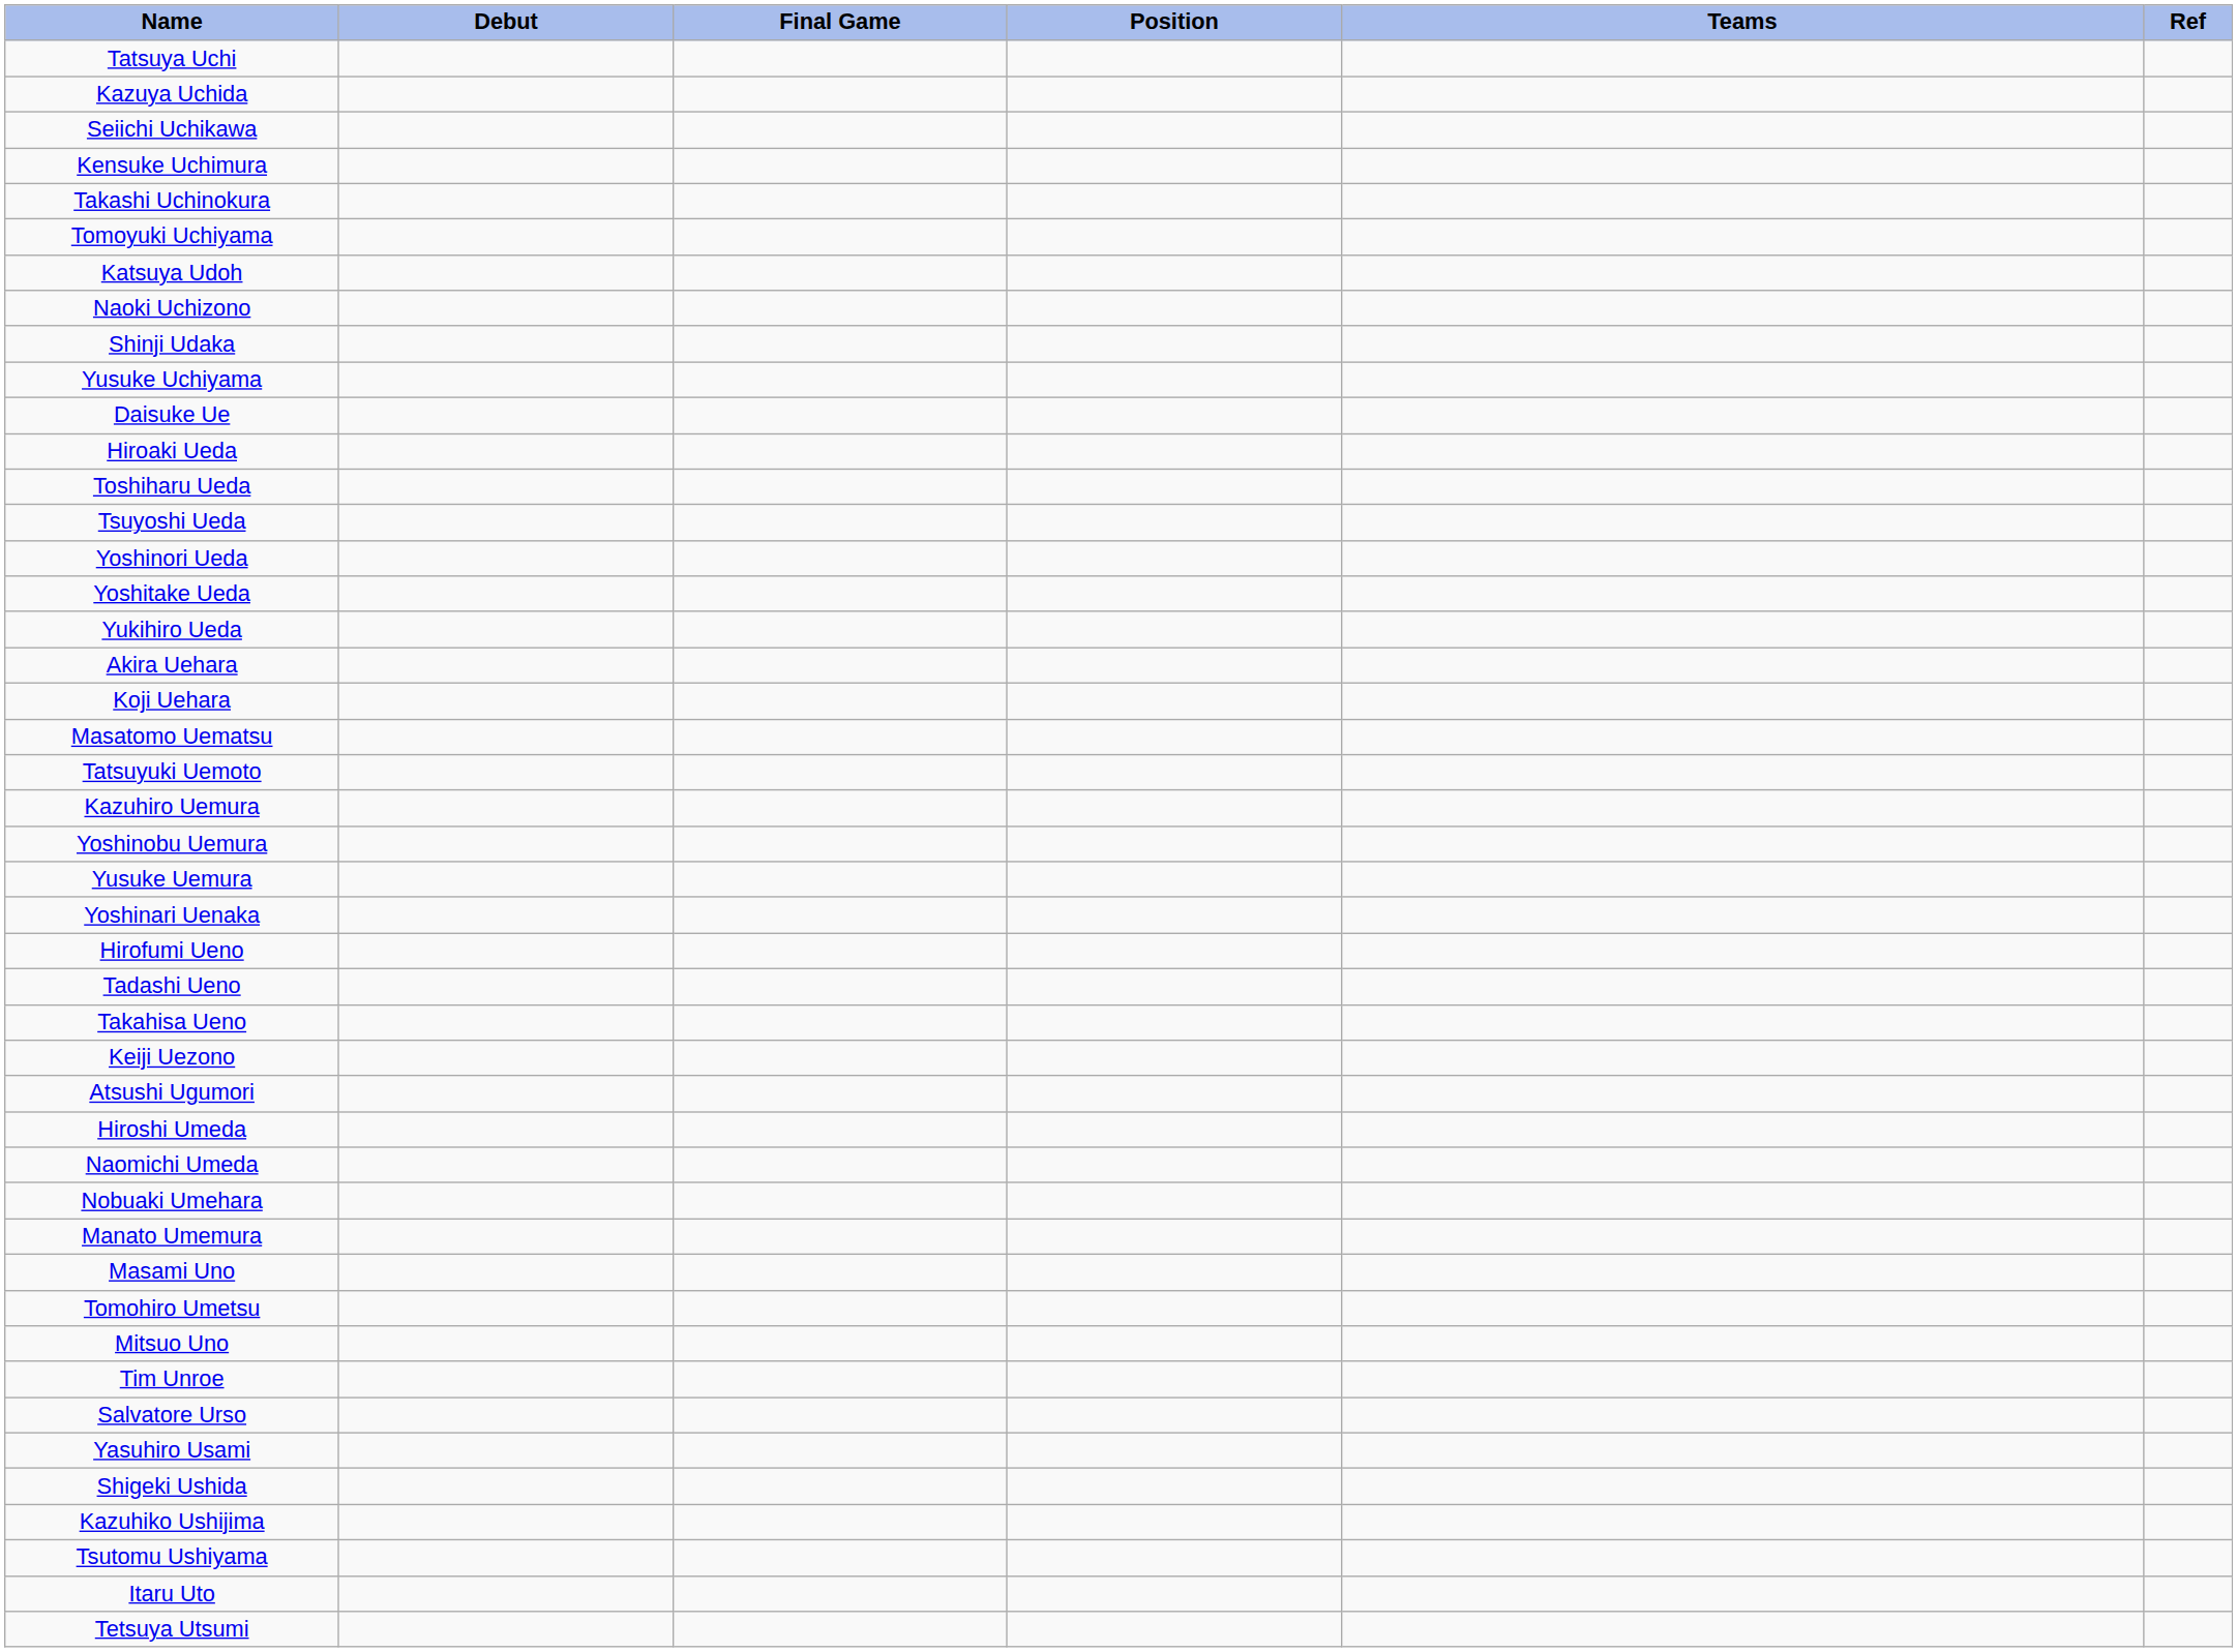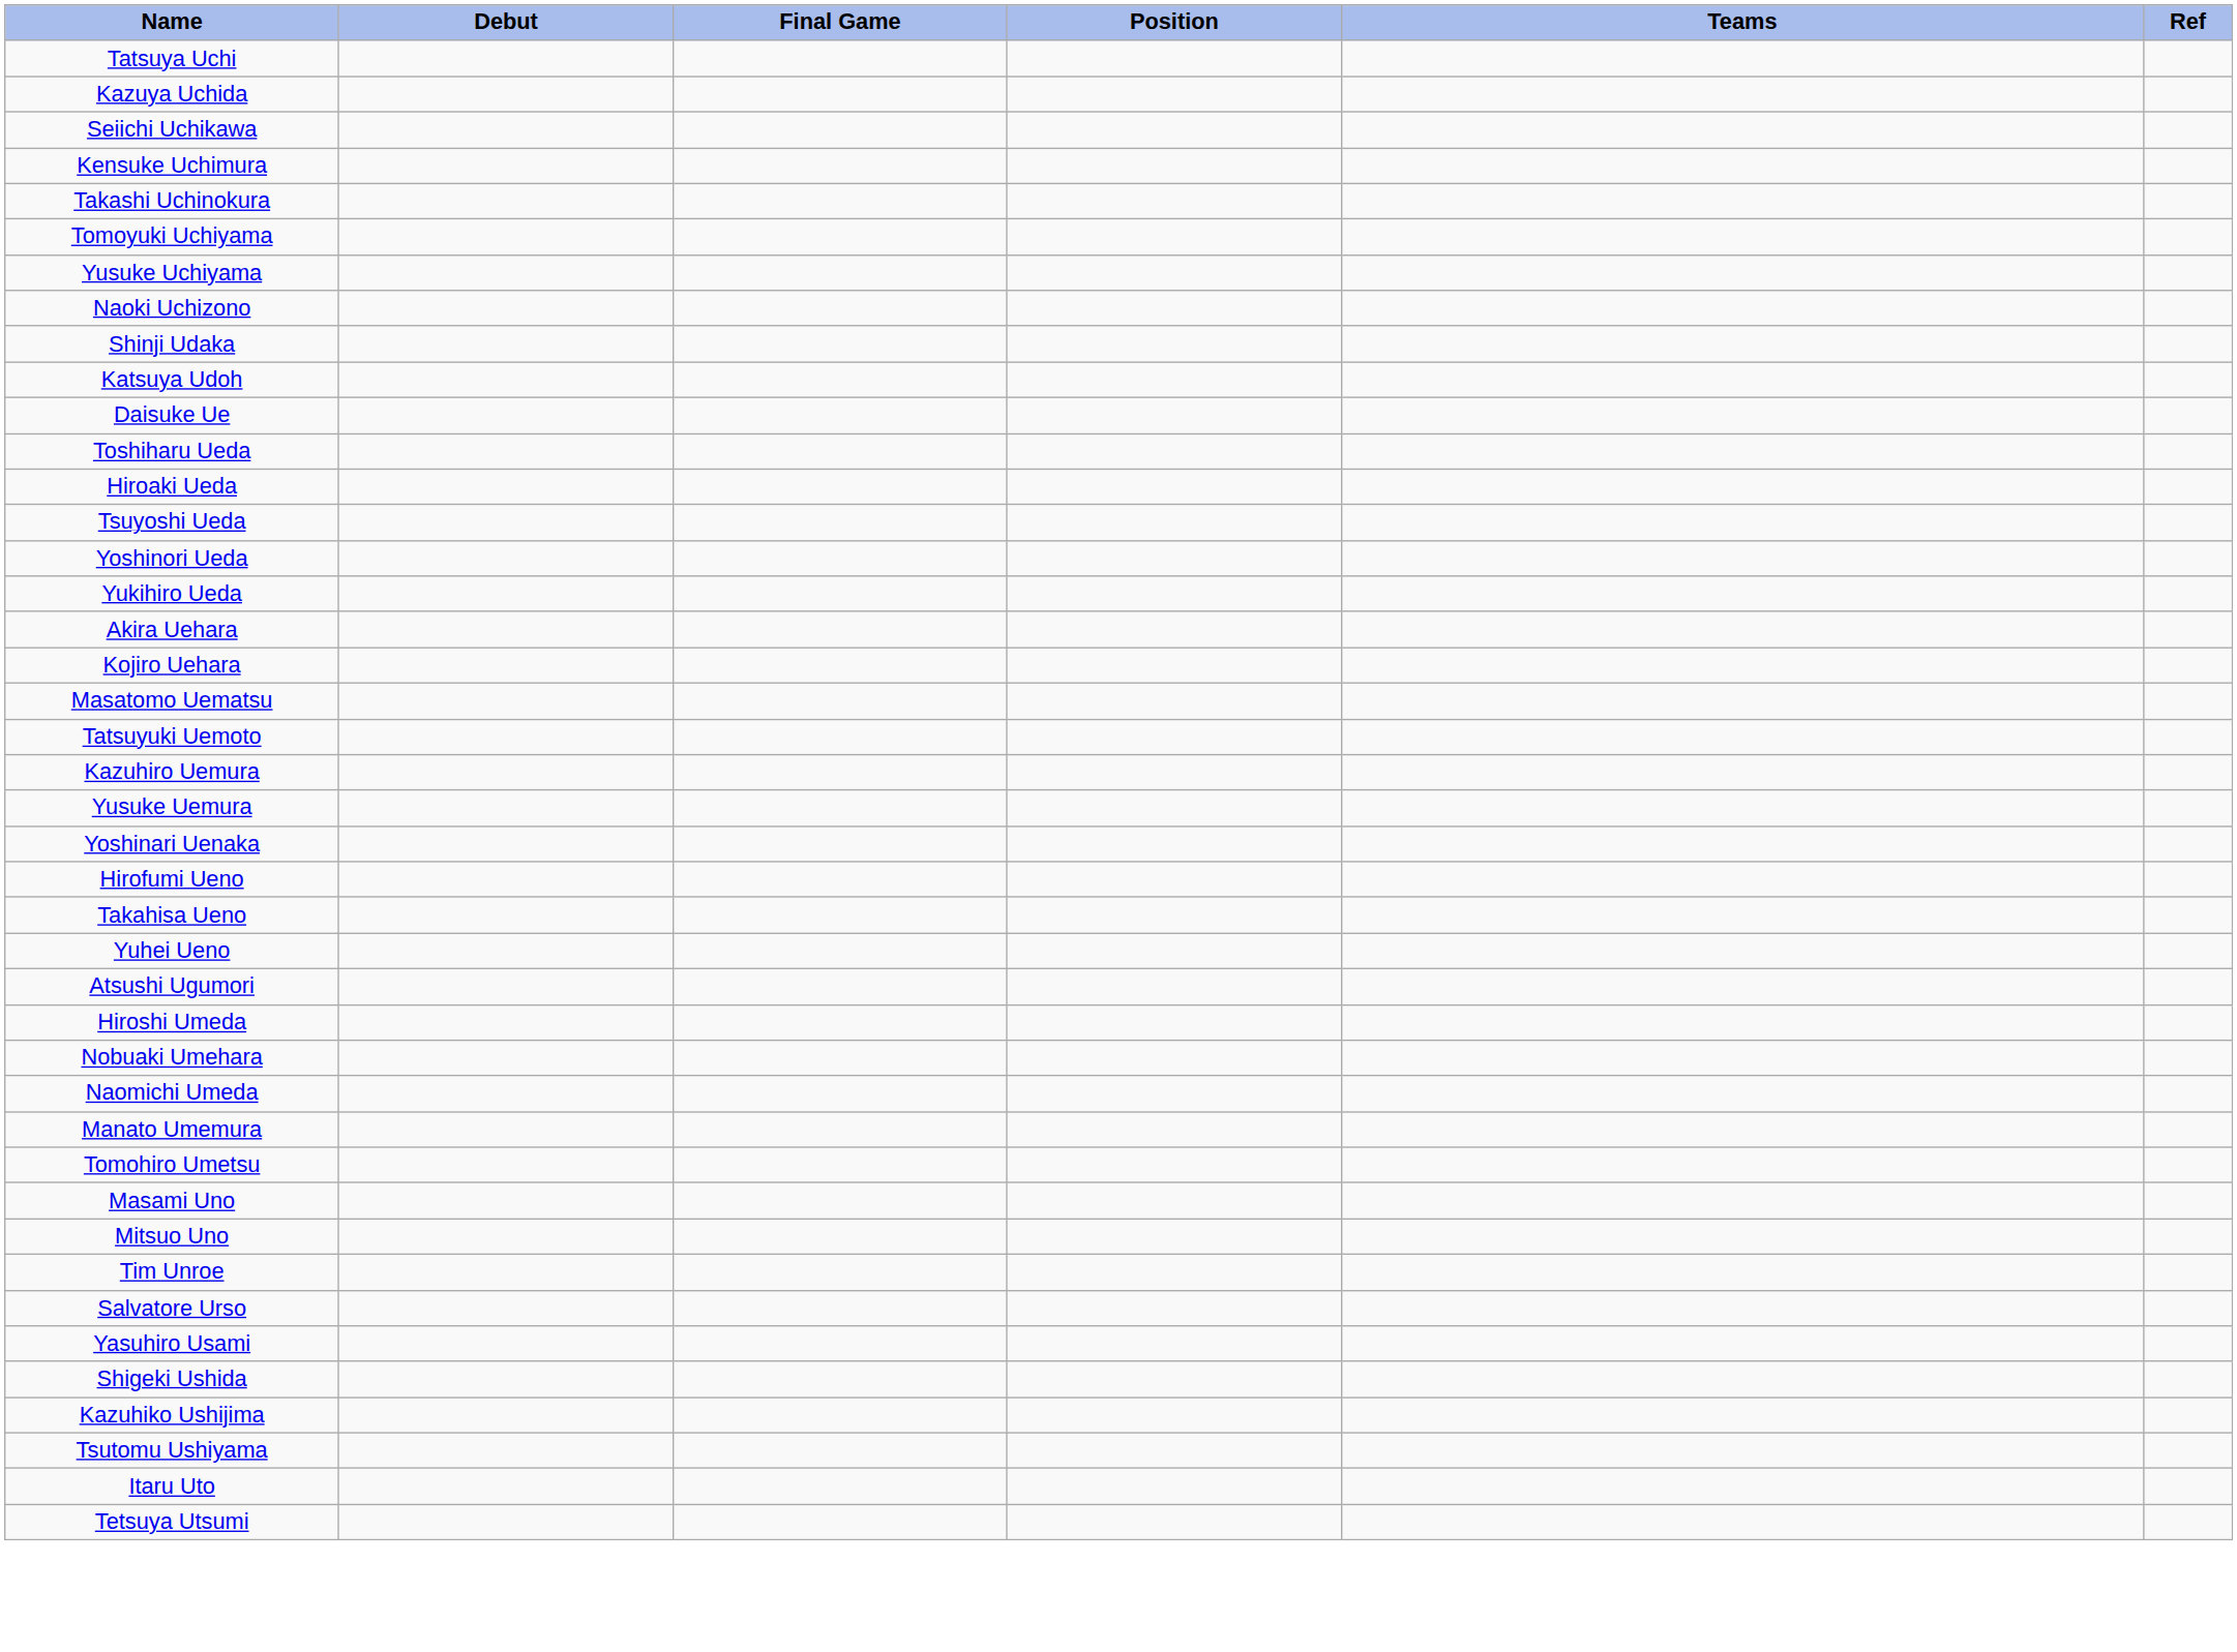rows swapped: Yusuke Uchiyama <-> Katsuya Udoh
rows swapped: Hiroaki Ueda <-> Toshiharu Ueda
- row: Yoshitake Ueda
- row: Koji Uehara
+ row: Kojiro Uehara
- row: Yoshinobu Uemura
- row: Tadashi Ueno
+ row: Yuhei Ueno
- row: Keiji Uezono
rows swapped: Naomichi Umeda <-> Nobuaki Umehara
rows swapped: Tomohiro Umetsu <-> Masami Uno
